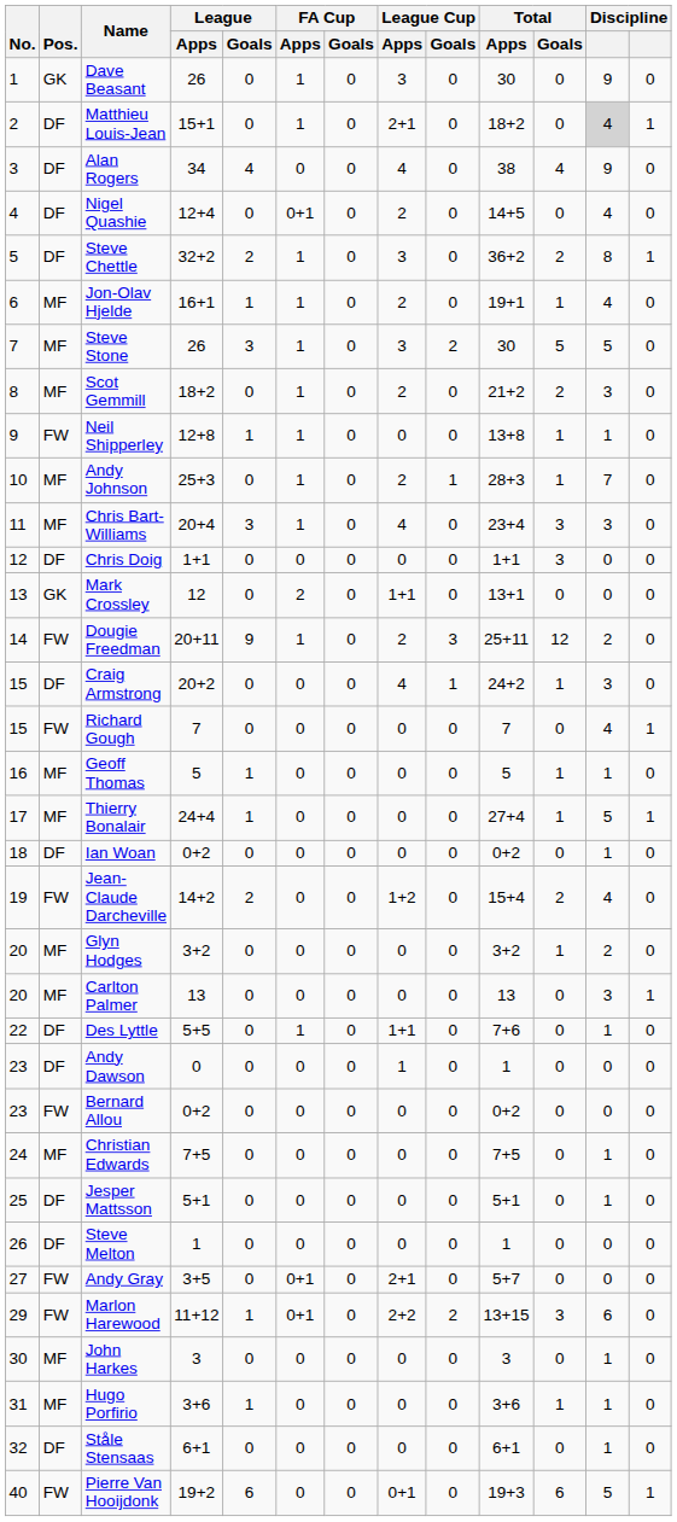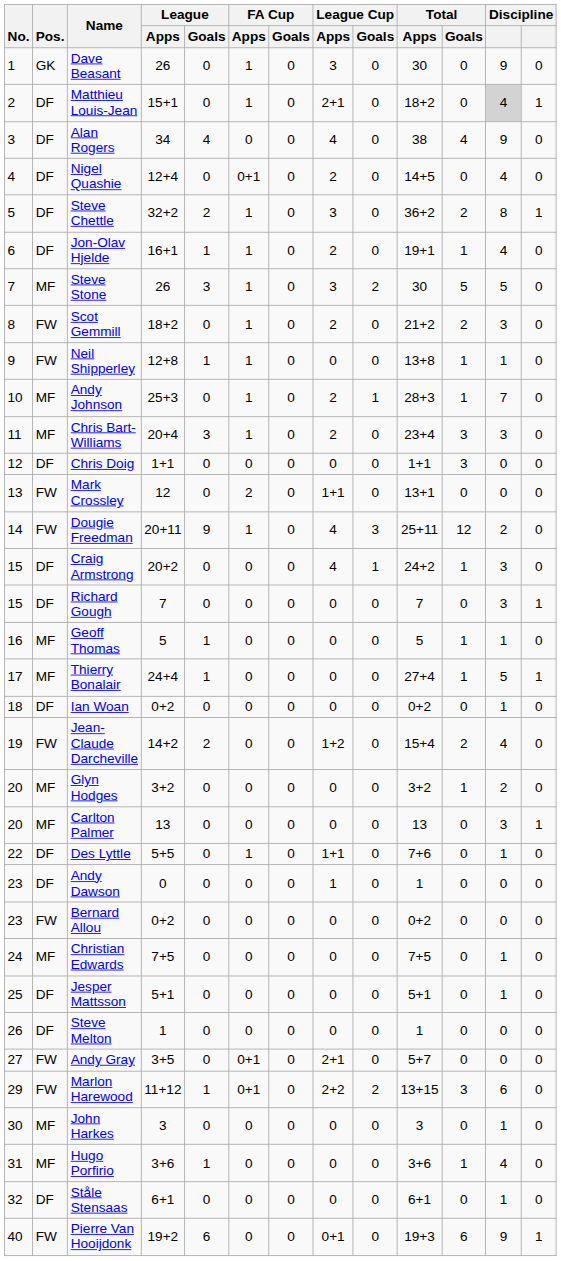Jon-Olav Hjelde | Pos.: MF -> DF
Scot Gemmill | Pos.: MF -> FW
Chris Bart-Williams | League Cup / Apps: 4 -> 2
Mark Crossley | Pos.: GK -> FW
Dougie Freedman | League Cup / Apps: 2 -> 4
Richard Gough | Pos.: FW -> DF
Richard Gough | column 12: 4 -> 3
Hugo Porfirio | column 12: 1 -> 4
Pierre Van Hooijdonk | column 12: 5 -> 9
